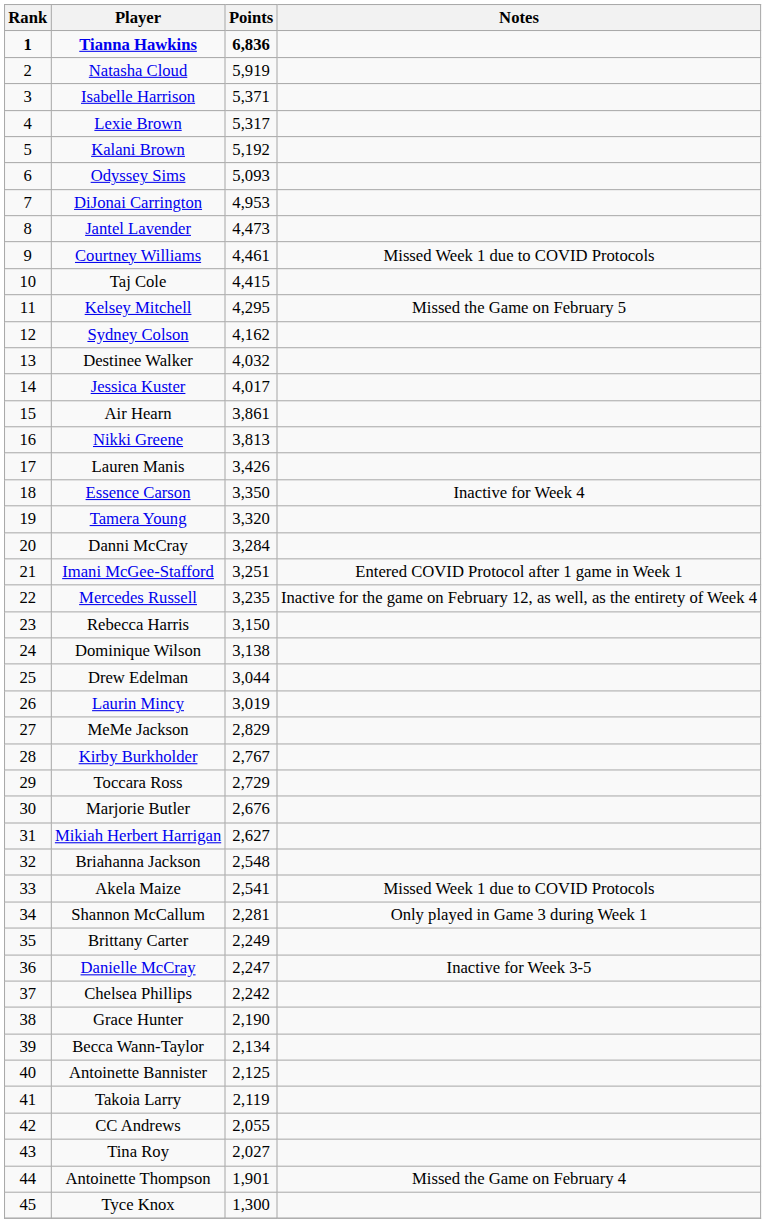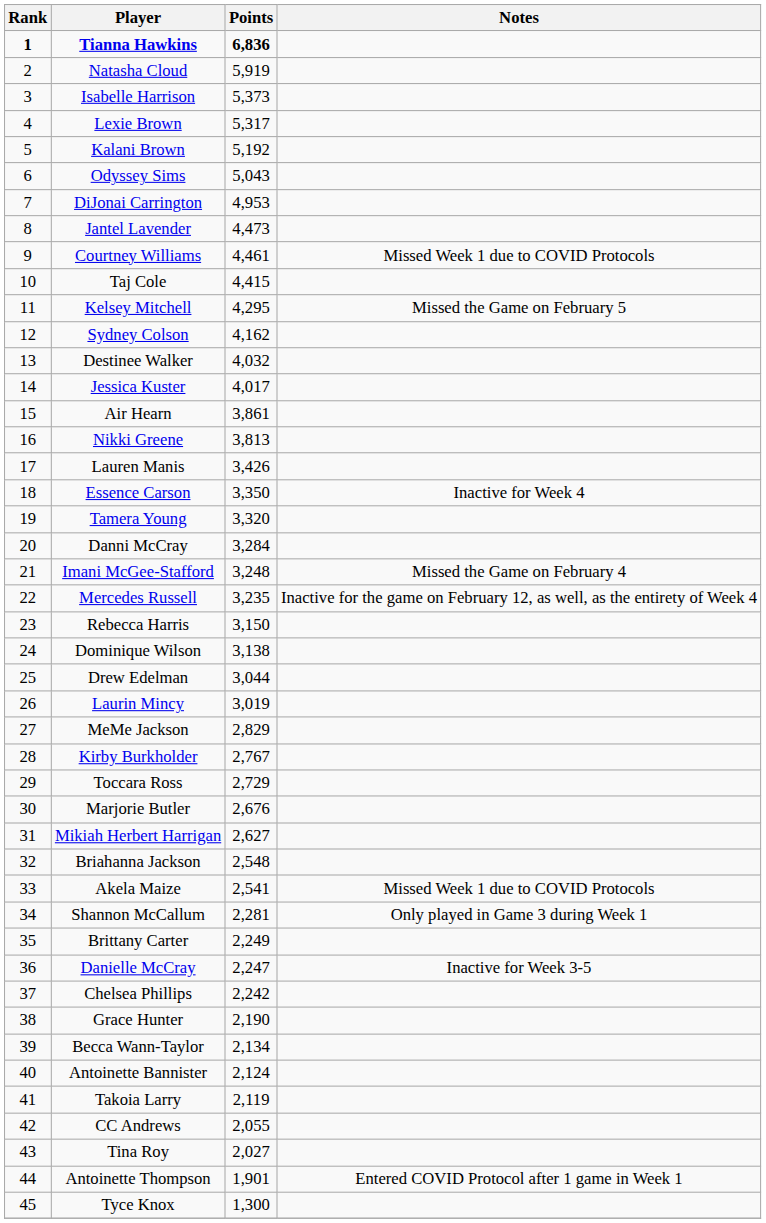Isabelle Harrison | Points: 5,371 -> 5,373
Odyssey Sims | Points: 5,093 -> 5,043
Imani McGee-Stafford | Points: 3,251 -> 3,248
Imani McGee-Stafford | Notes: Entered COVID Protocol after 1 game in Week 1 -> Missed the Game on February 4
Antoinette Bannister | Points: 2,125 -> 2,124
Antoinette Thompson | Notes: Missed the Game on February 4 -> Entered COVID Protocol after 1 game in Week 1
